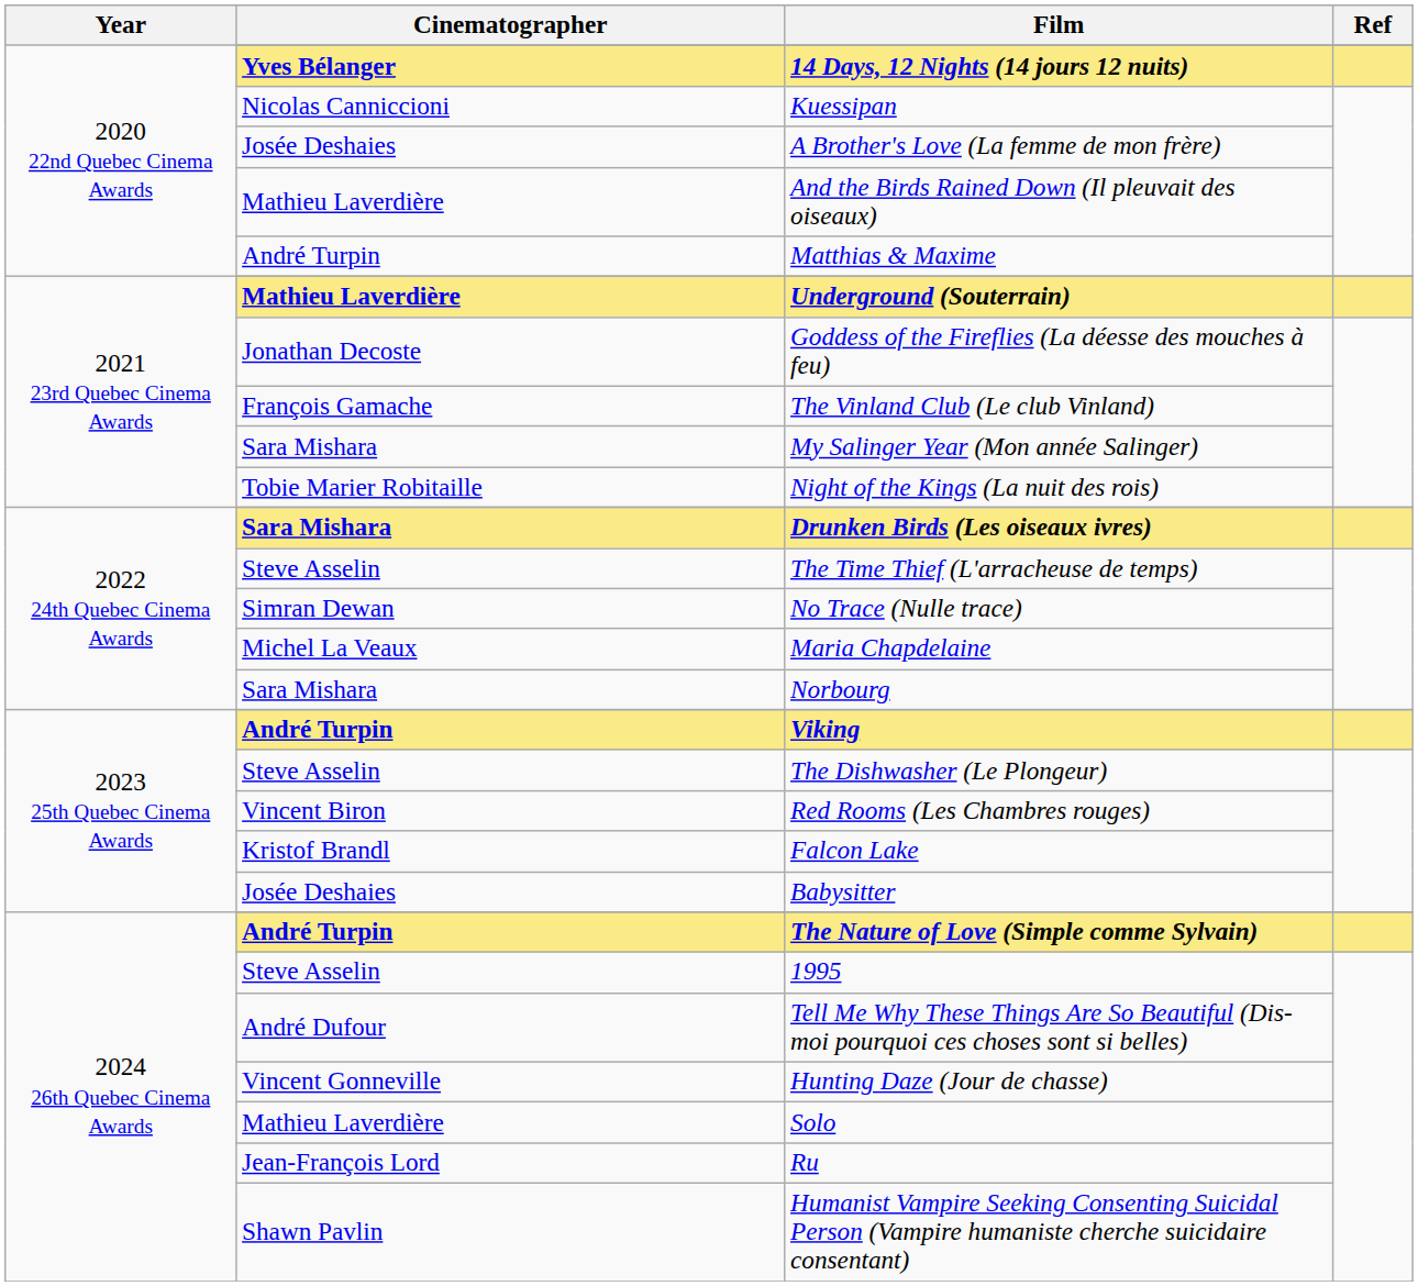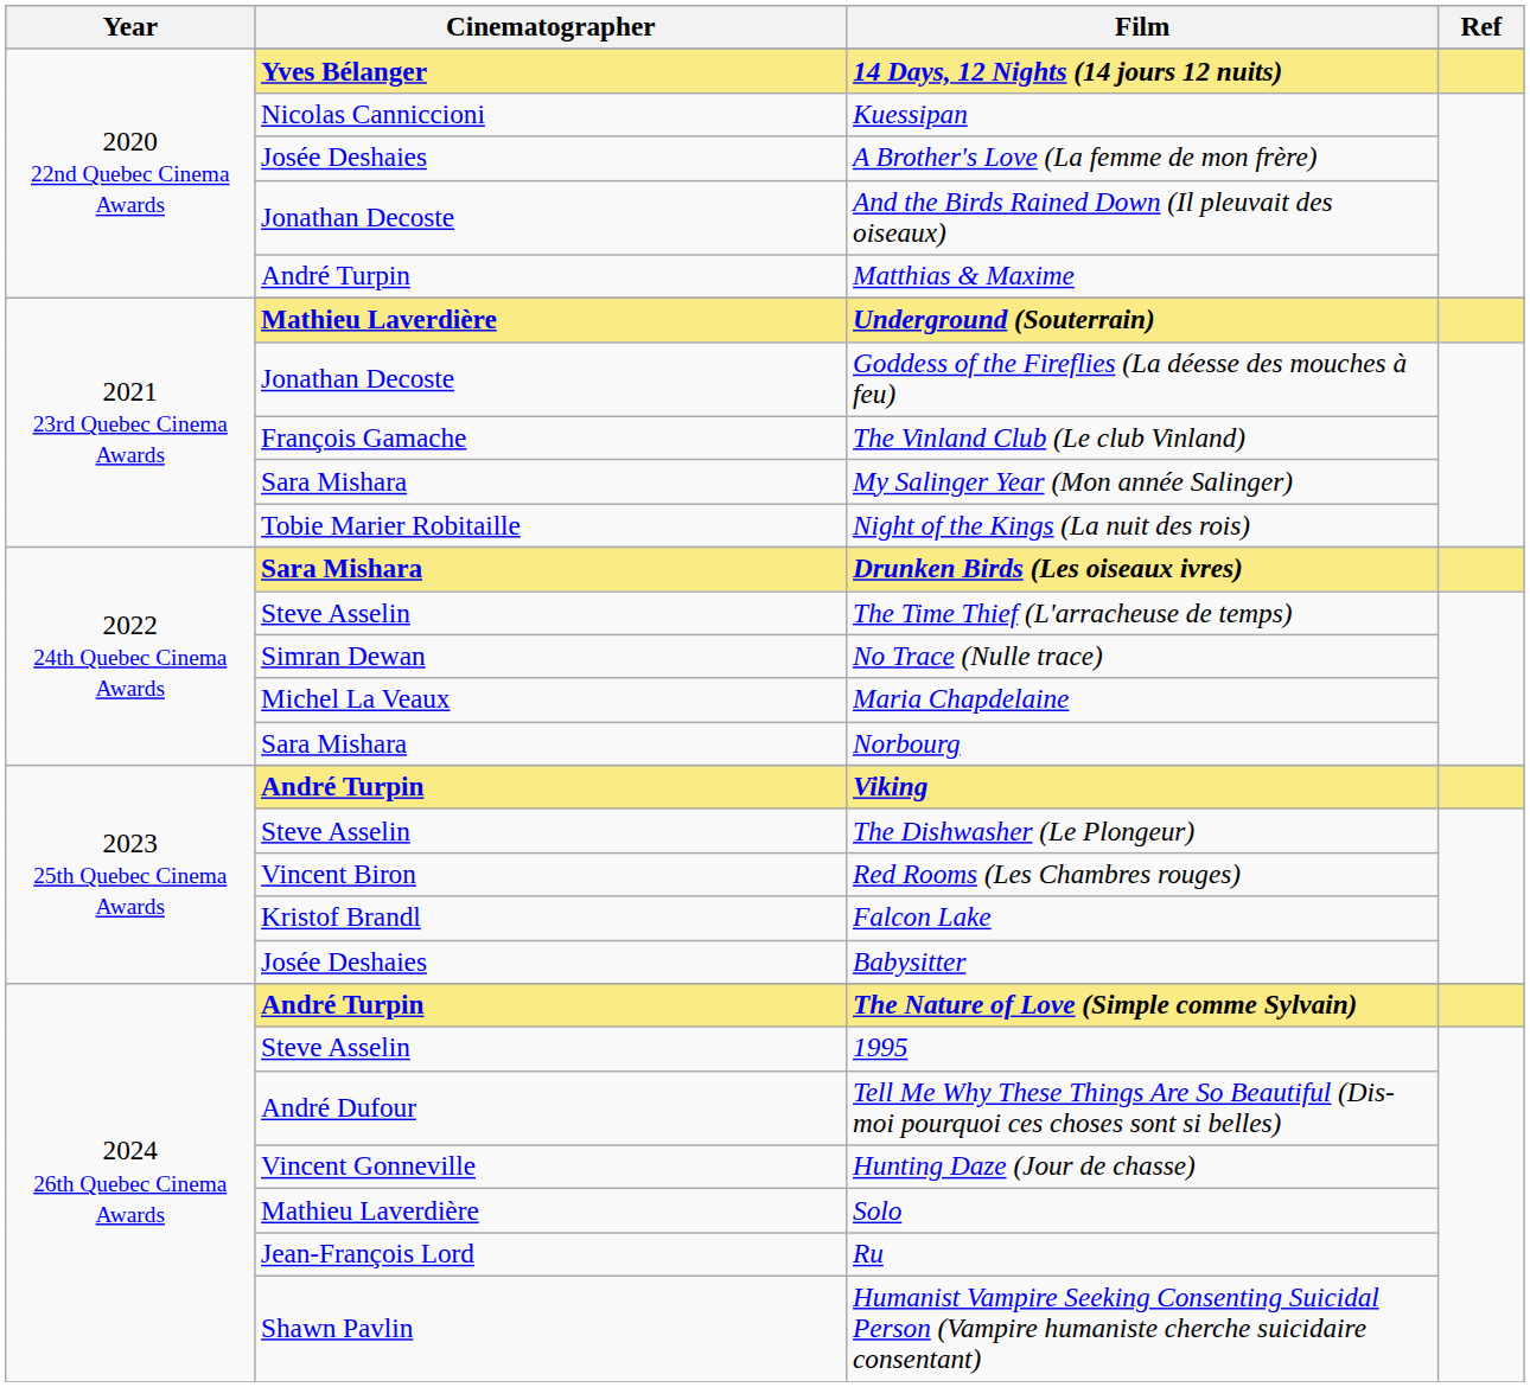And the Birds Rained Down (Il pleuvait des oiseaux) | Cinematographer: Mathieu Laverdière -> Jonathan Decoste
